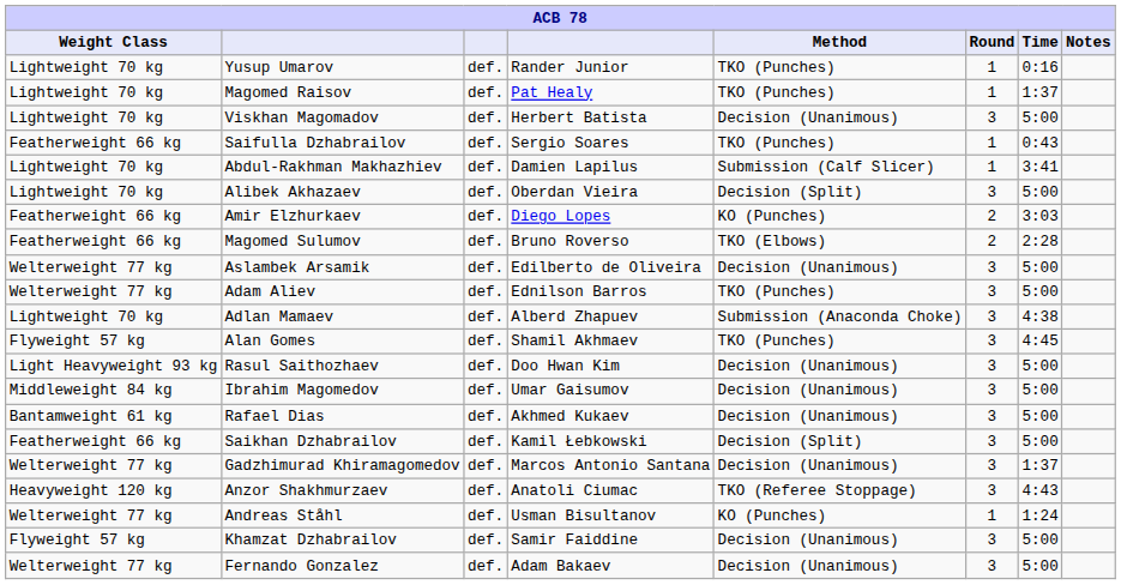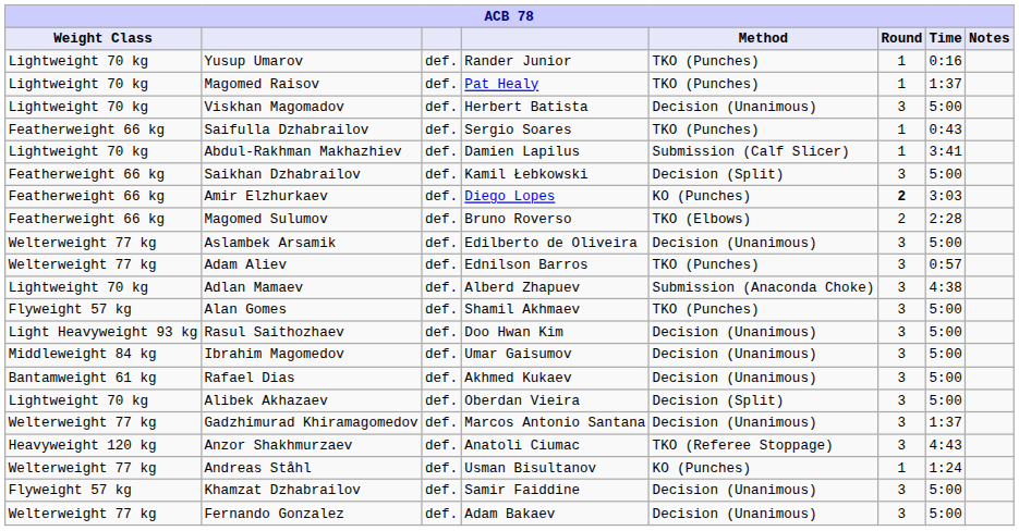rows swapped: Alibek Akhazaev <-> Saikhan Dzhabrailov
Amir Elzhurkaev | Round: normal -> bold
Adam Aliev | Time: 5:00 -> 0:57
Alan Gomes | Time: 4:45 -> 5:00
